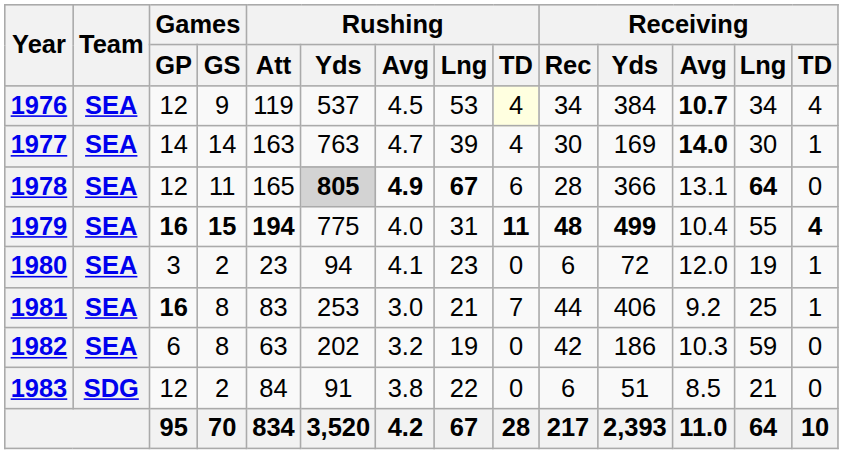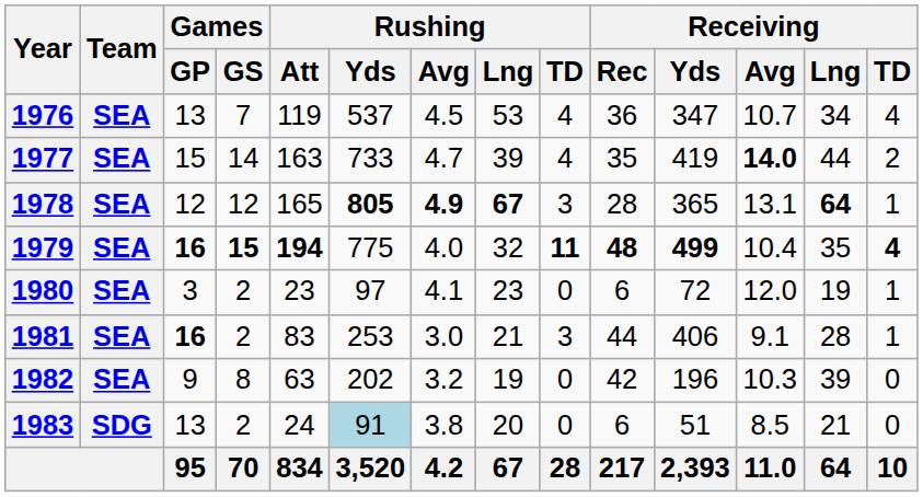1976 | Games / GP: 12 -> 13
1976 | Games / GS: 9 -> 7
1976 | Rushing / TD: lightyellow background -> no background
1976 | Receiving / Rec: 34 -> 36
1976 | Receiving / Yds: 384 -> 347
1976 | Receiving / Avg: bold -> normal
1977 | Games / GP: 14 -> 15
1977 | Rushing / Yds: 763 -> 733
1977 | Receiving / Rec: 30 -> 35
1977 | Receiving / Yds: 169 -> 419
1977 | Receiving / Lng: 30 -> 44
1977 | Receiving / TD: 1 -> 2
1978 | Games / GS: 11 -> 12
1978 | Rushing / Yds: lightgrey background -> no background
1978 | Rushing / TD: 6 -> 3
1978 | Receiving / Yds: 366 -> 365
1978 | Receiving / TD: 0 -> 1
1979 | Rushing / Lng: 31 -> 32
1979 | Receiving / Lng: 55 -> 35
1980 | Rushing / Yds: 94 -> 97
1981 | Games / GS: 8 -> 2
1981 | Rushing / TD: 7 -> 3
1981 | Receiving / Avg: 9.2 -> 9.1
1981 | Receiving / Lng: 25 -> 28
1982 | Games / GP: 6 -> 9
1982 | Receiving / Yds: 186 -> 196
1982 | Receiving / Lng: 59 -> 39
1983 | Games / GP: 12 -> 13
1983 | Rushing / Att: 84 -> 24
1983 | Rushing / Yds: no background -> lightblue background
1983 | Rushing / Lng: 22 -> 20
